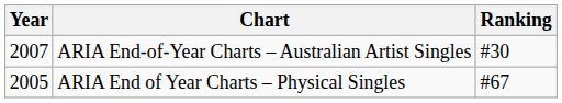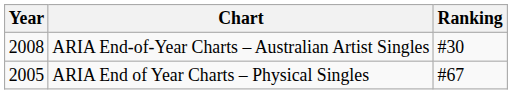ARIA End-of-Year Charts – Australian Artist Singles | Year: 2007 -> 2008
